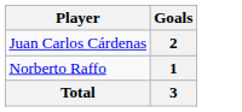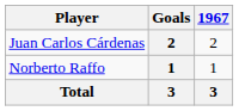+ column: 1967 | 2 | 1 | 3
